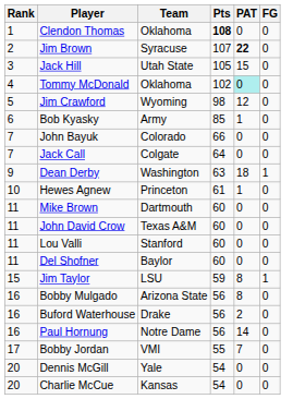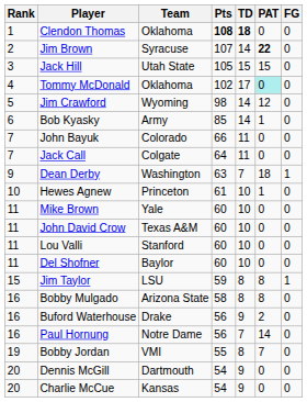+ column: TD | 18 | 14 | 15 | 17 | 14 | 14 | 11 | 11 | 7 | 10 | 10 | 10 | 10 | 10 | 8 | 8 | 9 | 7 | 8 | 9 | 9
Mike Brown | Team: Dartmouth -> Yale
Bobby Mulgado | Pts: 56 -> 58
Bobby Jordan | Rank: 17 -> 19
Dennis McGill | Team: Yale -> Dartmouth
